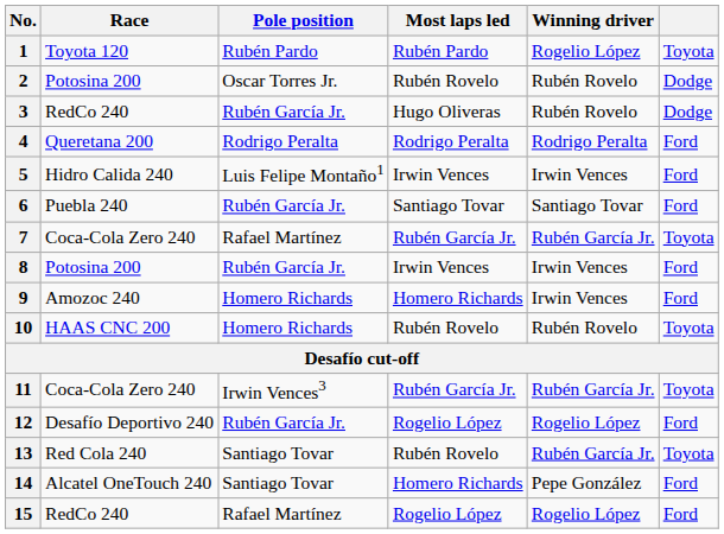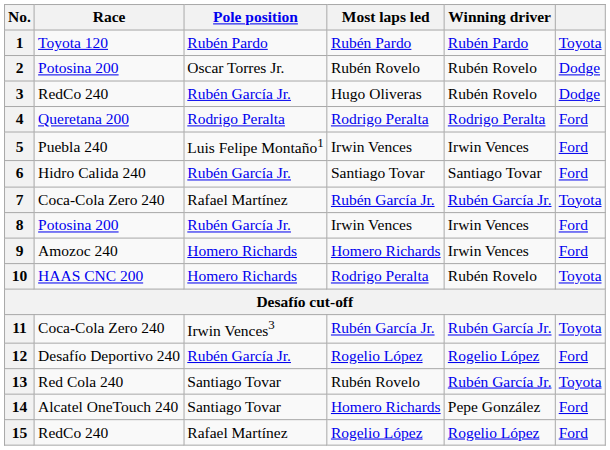1 | Winning driver: Rogelio López -> Rubén Pardo
5 | Race: Hidro Calida 240 -> Puebla 240
6 | Race: Puebla 240 -> Hidro Calida 240
10 | Most laps led: Rubén Rovelo -> Rodrigo Peralta
